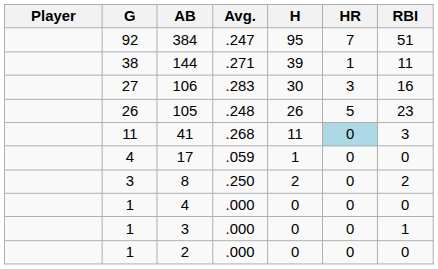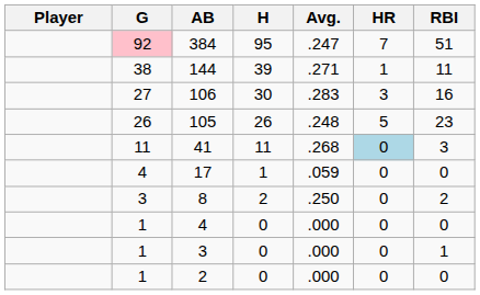columns swapped: H <-> Avg.
384 | G: no background -> pink background
